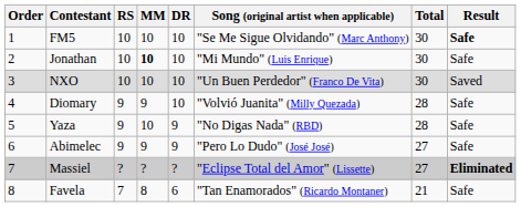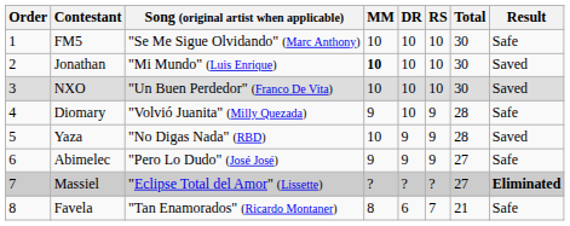columns swapped: Song (original artist when applicable) <-> RS
FM5 | Result: bold -> normal
Jonathan | Result: Safe -> Saved
Yaza | Result: Safe -> Saved
